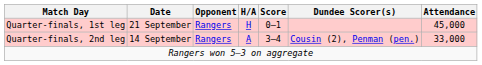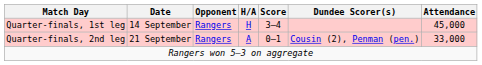Quarter-finals, 1st leg | Date: 21 September -> 14 September
Quarter-finals, 1st leg | Score: 0–1 -> 3–4
Quarter-finals, 2nd leg | Date: 14 September -> 21 September
Quarter-finals, 2nd leg | Score: 3–4 -> 0–1
